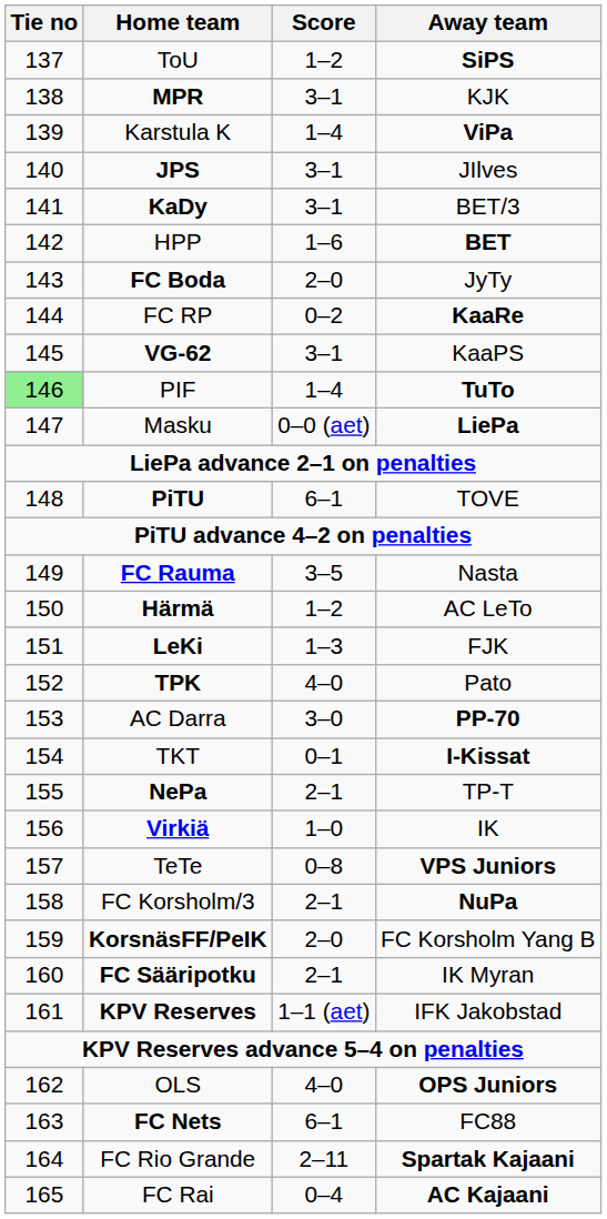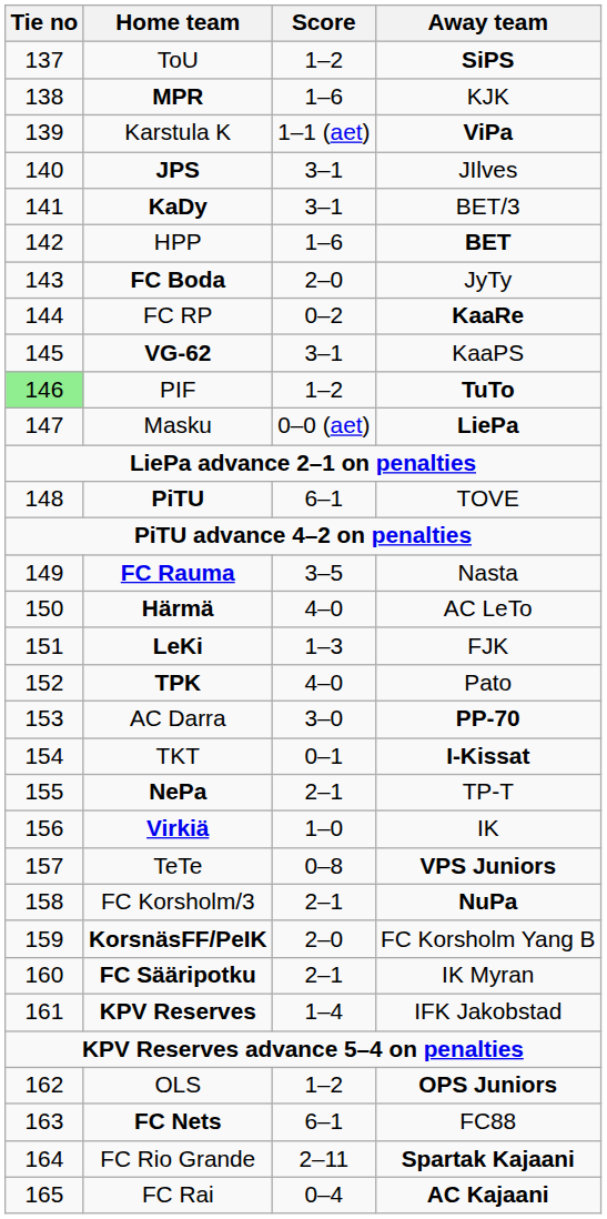MPR | Score: 3–1 -> 1–6
Karstula K | Score: 1–4 -> 1–1 (aet)
PIF | Score: 1–4 -> 1–2
Härmä | Score: 1–2 -> 4–0
KPV Reserves | Score: 1–1 (aet) -> 1–4
OLS | Score: 4–0 -> 1–2
